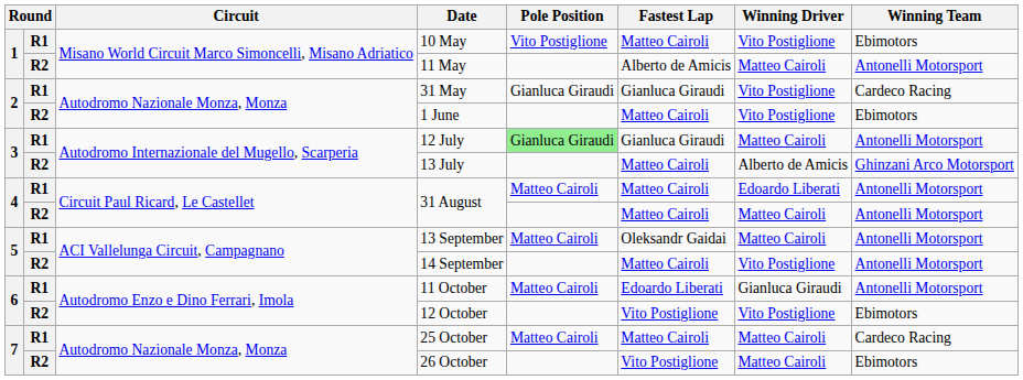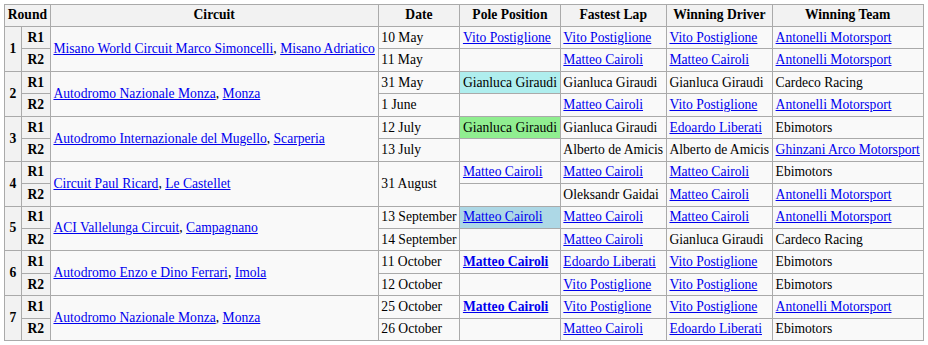10 May | Fastest Lap: Matteo Cairoli -> Vito Postiglione
10 May | Winning Team: Ebimotors -> Antonelli Motorsport
11 May | Fastest Lap: Alberto de Amicis -> Matteo Cairoli
31 May | Pole Position: no background -> paleturquoise background
31 May | Winning Driver: Vito Postiglione -> Gianluca Giraudi
1 June | Winning Team: Ebimotors -> Antonelli Motorsport
12 July | Winning Driver: Matteo Cairoli -> Edoardo Liberati
12 July | Winning Team: Antonelli Motorsport -> Ebimotors
13 July | Fastest Lap: Matteo Cairoli -> Alberto de Amicis
R1 / 31 August | Winning Driver: Edoardo Liberati -> Matteo Cairoli
R1 / 31 August | Winning Team: Antonelli Motorsport -> Ebimotors
R2 / 31 August | Fastest Lap: Matteo Cairoli -> Oleksandr Gaidai
13 September | Pole Position: no background -> lightblue background
13 September | Fastest Lap: Oleksandr Gaidai -> Matteo Cairoli
14 September | Winning Driver: Vito Postiglione -> Gianluca Giraudi
14 September | Winning Team: Antonelli Motorsport -> Cardeco Racing
11 October | Pole Position: normal -> bold
11 October | Winning Driver: Gianluca Giraudi -> Vito Postiglione
11 October | Winning Team: Antonelli Motorsport -> Ebimotors
25 October | Pole Position: normal -> bold
25 October | Fastest Lap: Matteo Cairoli -> Vito Postiglione
25 October | Winning Driver: Matteo Cairoli -> Vito Postiglione
25 October | Winning Team: Cardeco Racing -> Antonelli Motorsport
26 October | Fastest Lap: Vito Postiglione -> Matteo Cairoli
26 October | Winning Driver: Matteo Cairoli -> Edoardo Liberati
